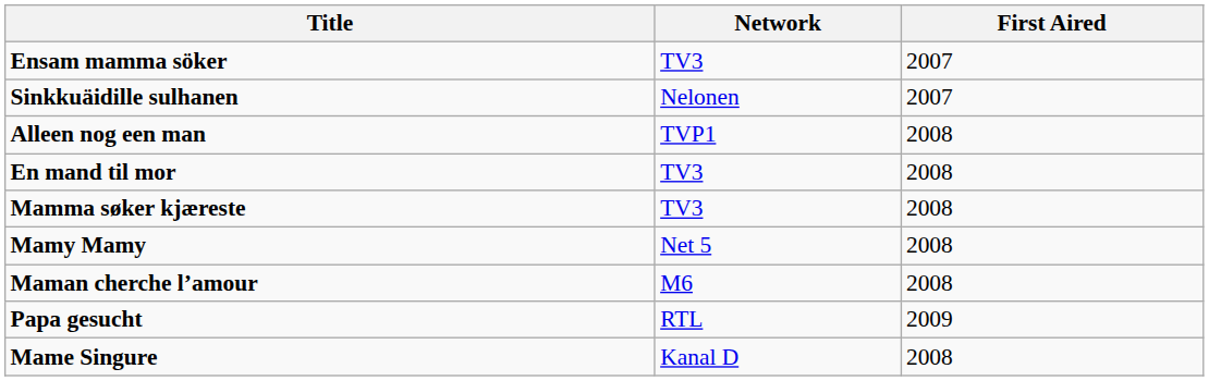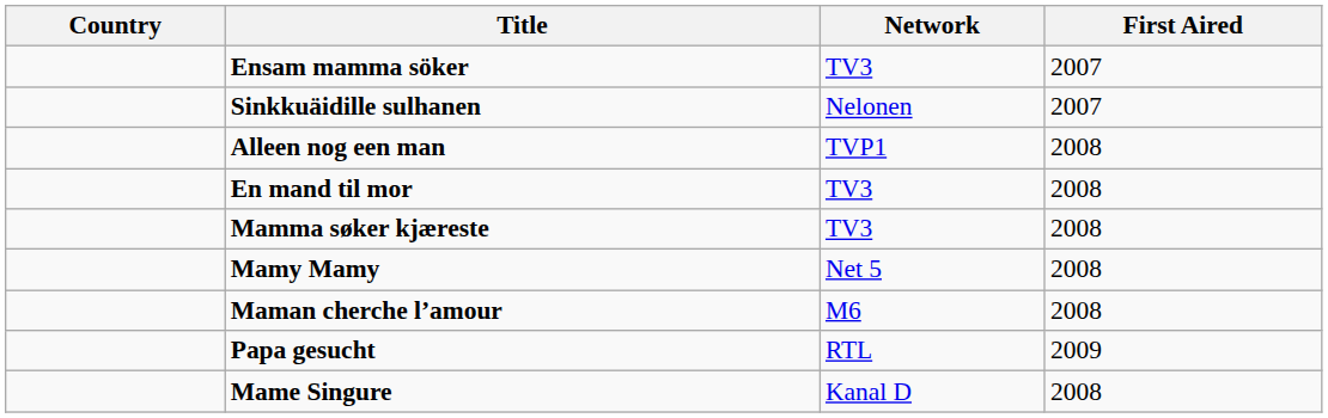+ column: Country
